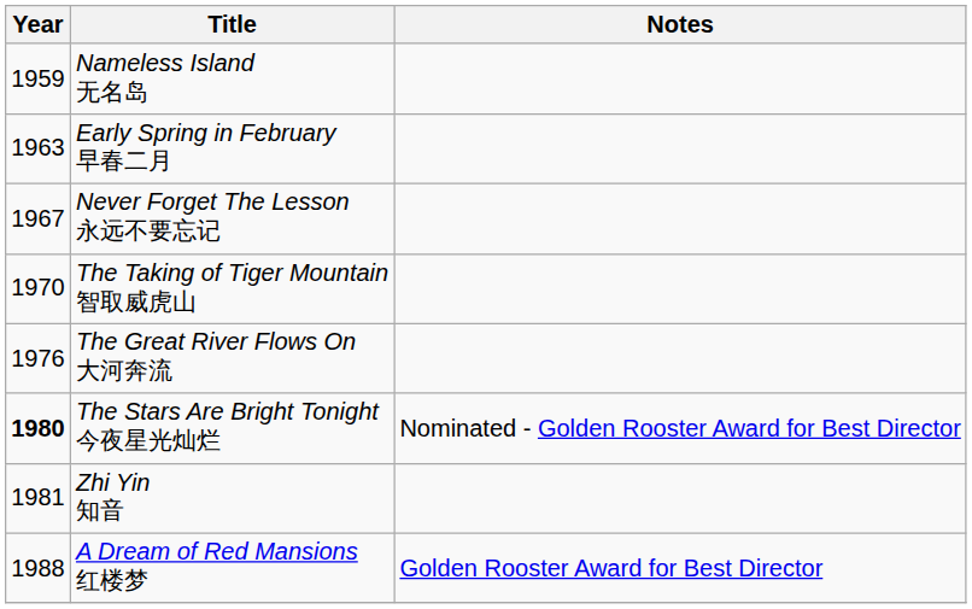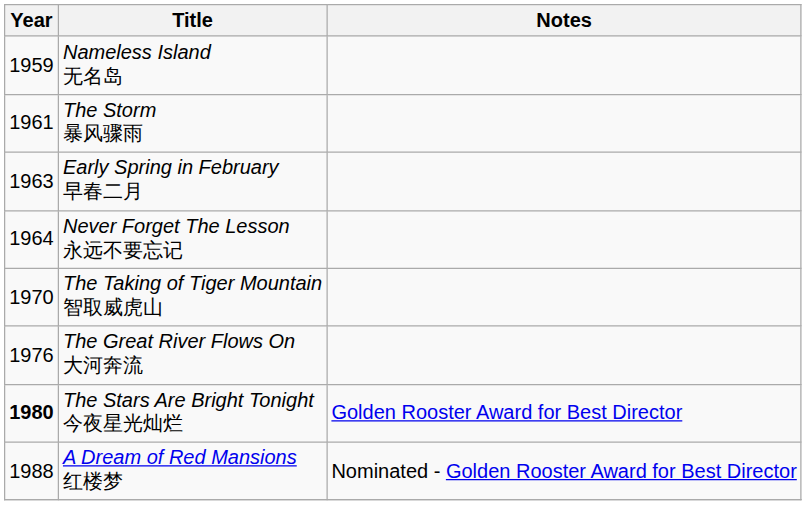+ row: 1961 | The Storm 暴风骤雨
Never Forget The Lesson 永远不要忘记 | Year: 1967 -> 1964
The Stars Are Bright Tonight 今夜星光灿烂 | Notes: Nominated - Golden Rooster Award for Best Director -> Golden Rooster Award for Best Director
- row: 1981 | Zhi Yin 知音
A Dream of Red Mansions 红楼梦 | Notes: Golden Rooster Award for Best Director -> Nominated - Golden Rooster Award for Best Director
